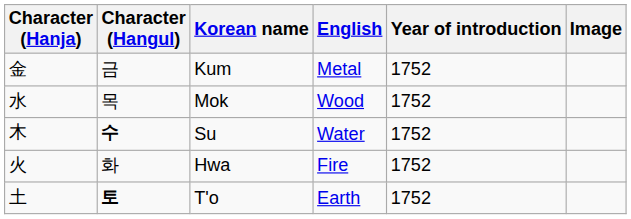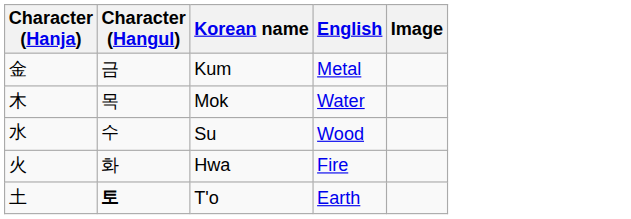- column: Year of introduction | 1752 | 1752 | 1752 | 1752 | 1752
Mok | Character (Hanja): 水 -> 木
Mok | English: Wood -> Water
Su | Character (Hanja): 木 -> 水
Su | Character (Hangul): bold -> normal
Su | English: Water -> Wood
